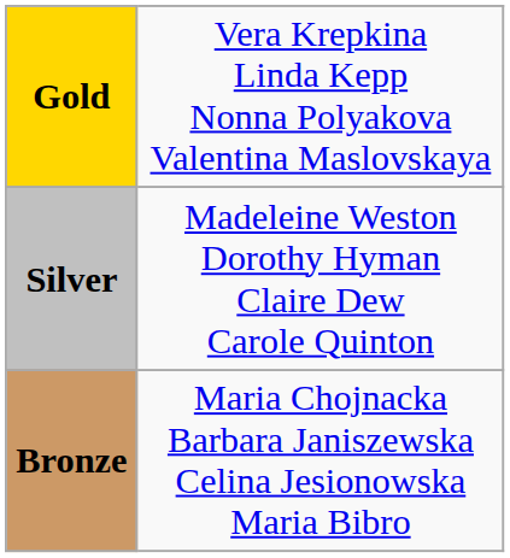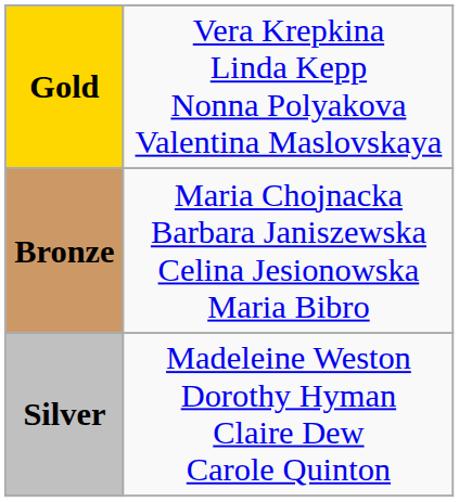rows swapped: Silver <-> Bronze
